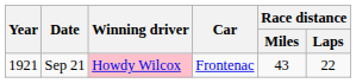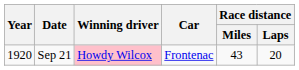Sep 21 | Year: 1921 -> 1920
Sep 21 | Race distance / Laps: 22 -> 20
